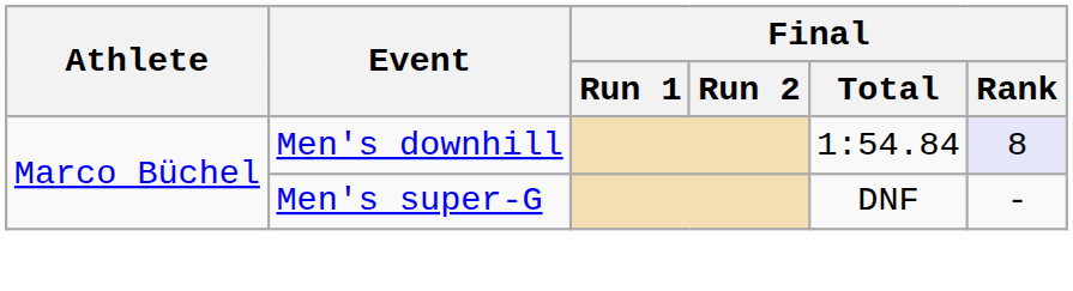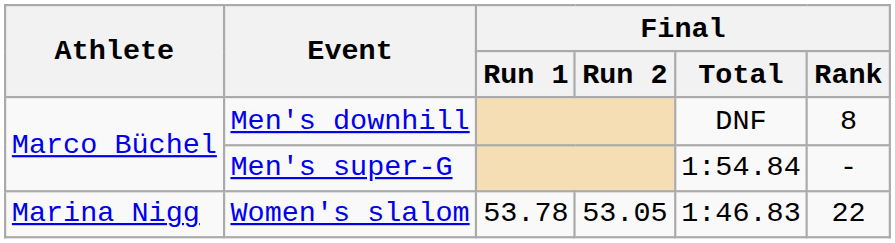Men's downhill | Final / Total: 1:54.84 -> DNF
Men's downhill | Final / Rank: lavender background -> no background
Men's super-G | Final / Total: DNF -> 1:54.84
+ row: Marina Nigg | Women's slalom | 53.78 | 53.05 | 1:46.83 | 22
